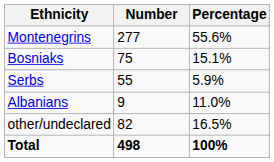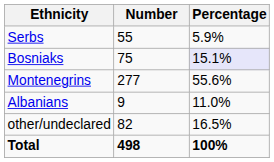rows swapped: Montenegrins <-> Serbs
Bosniaks | Percentage: no background -> lavender background
